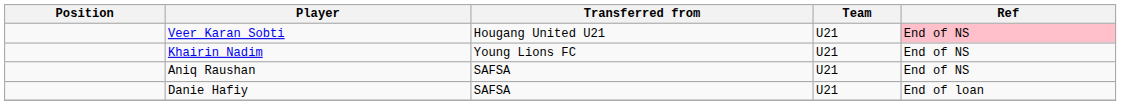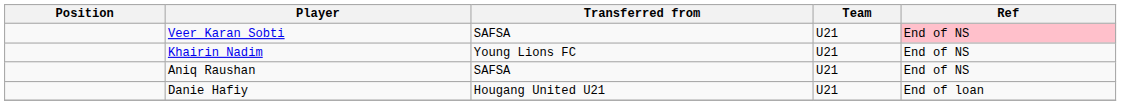Veer Karan Sobti | Transferred from: Hougang United U21 -> SAFSA
Danie Hafiy | Transferred from: SAFSA -> Hougang United U21
